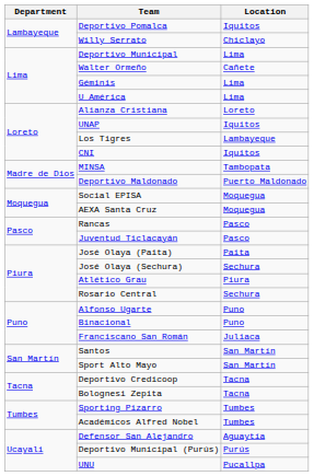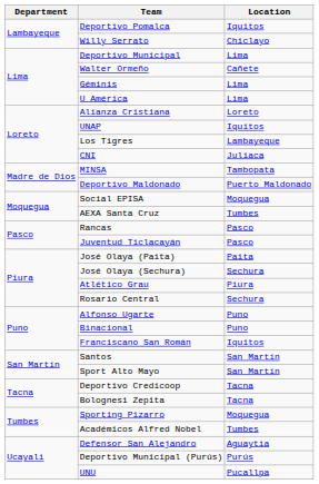CNI | Location: Iquitos -> Juliaca
AEXA Santa Cruz | Location: Moquegua -> Tumbes
Franciscano San Román | Location: Juliaca -> Iquitos
Sporting Pizarro | Location: Tumbes -> Moquegua
